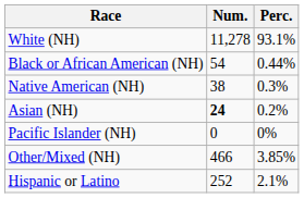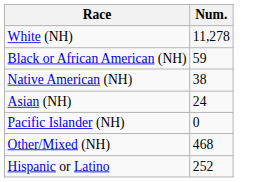- column: Perc. | 93.1% | 0.44% | 0.3% | 0.2% | 0% | 3.85% | 2.1%
Black or African American (NH) | Num.: 54 -> 59
Asian (NH) | Num.: bold -> normal
Other/Mixed (NH) | Num.: 466 -> 468
